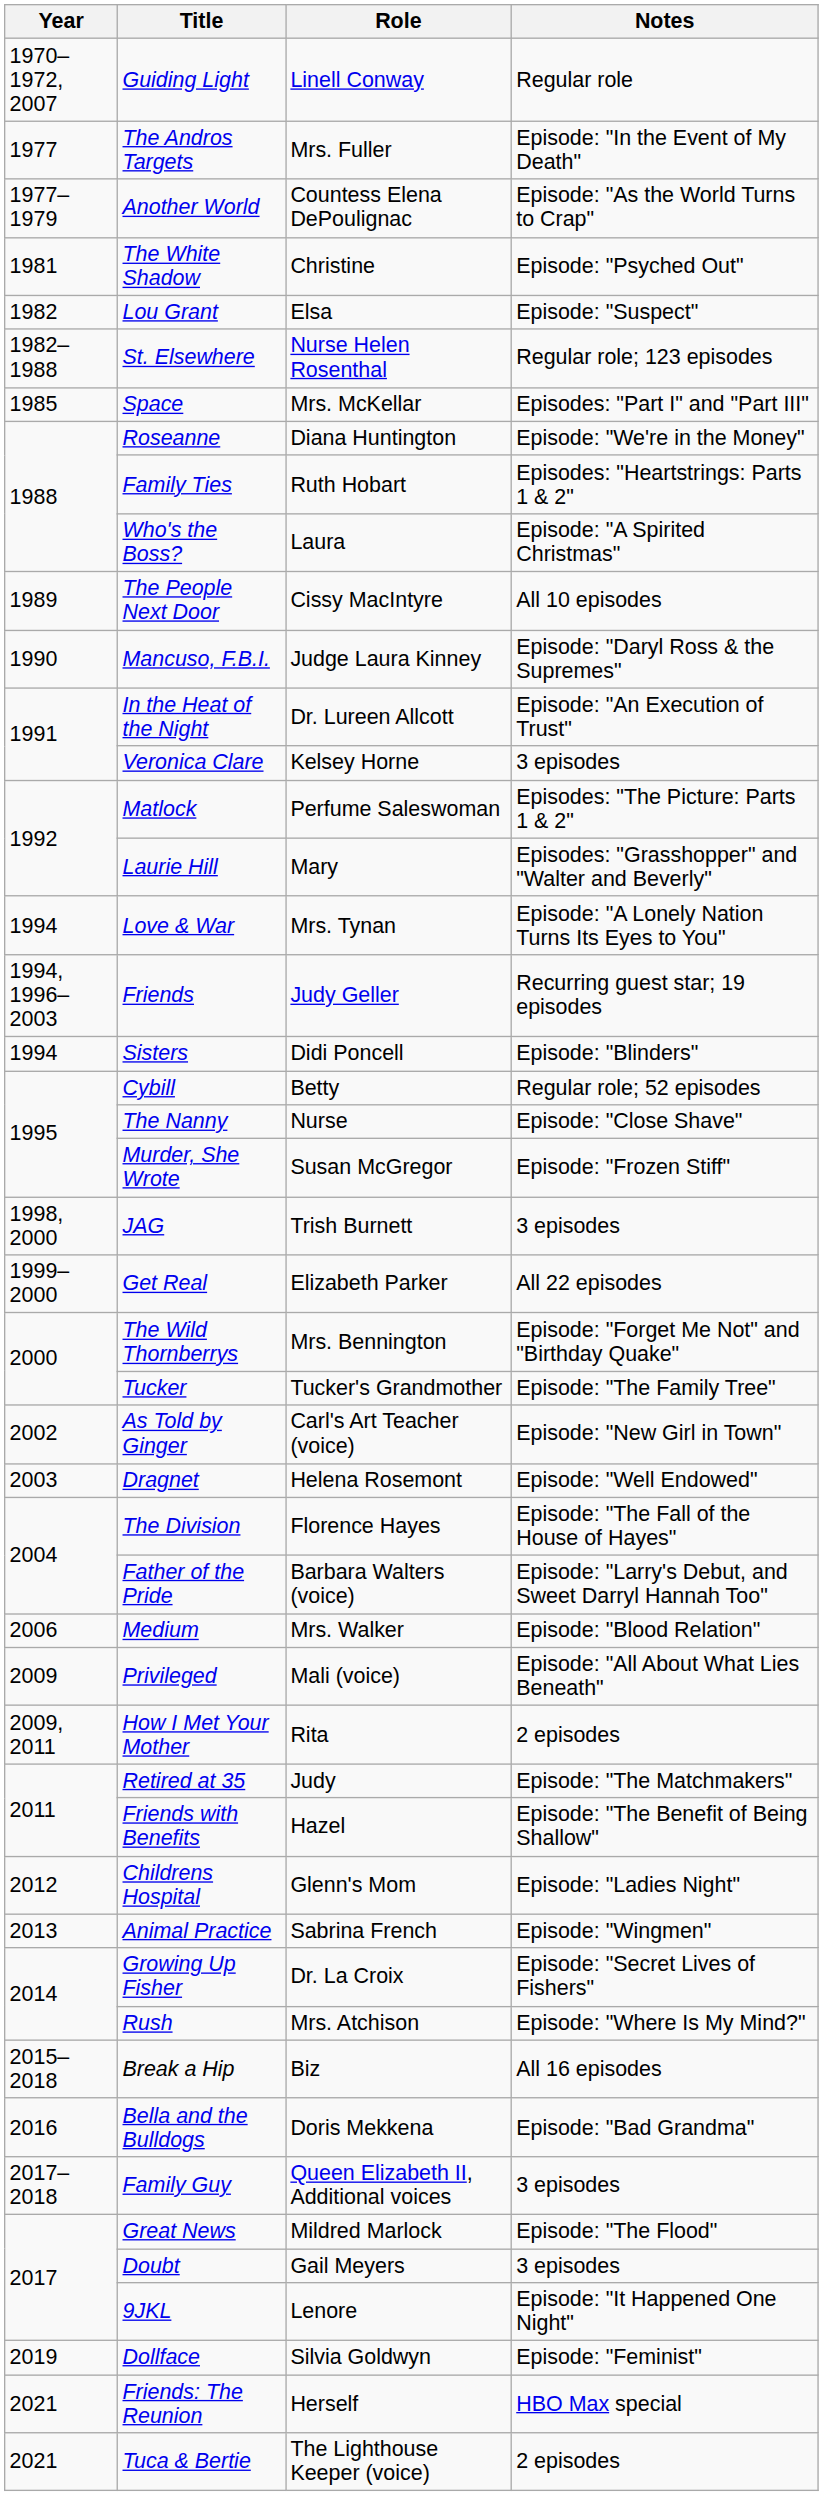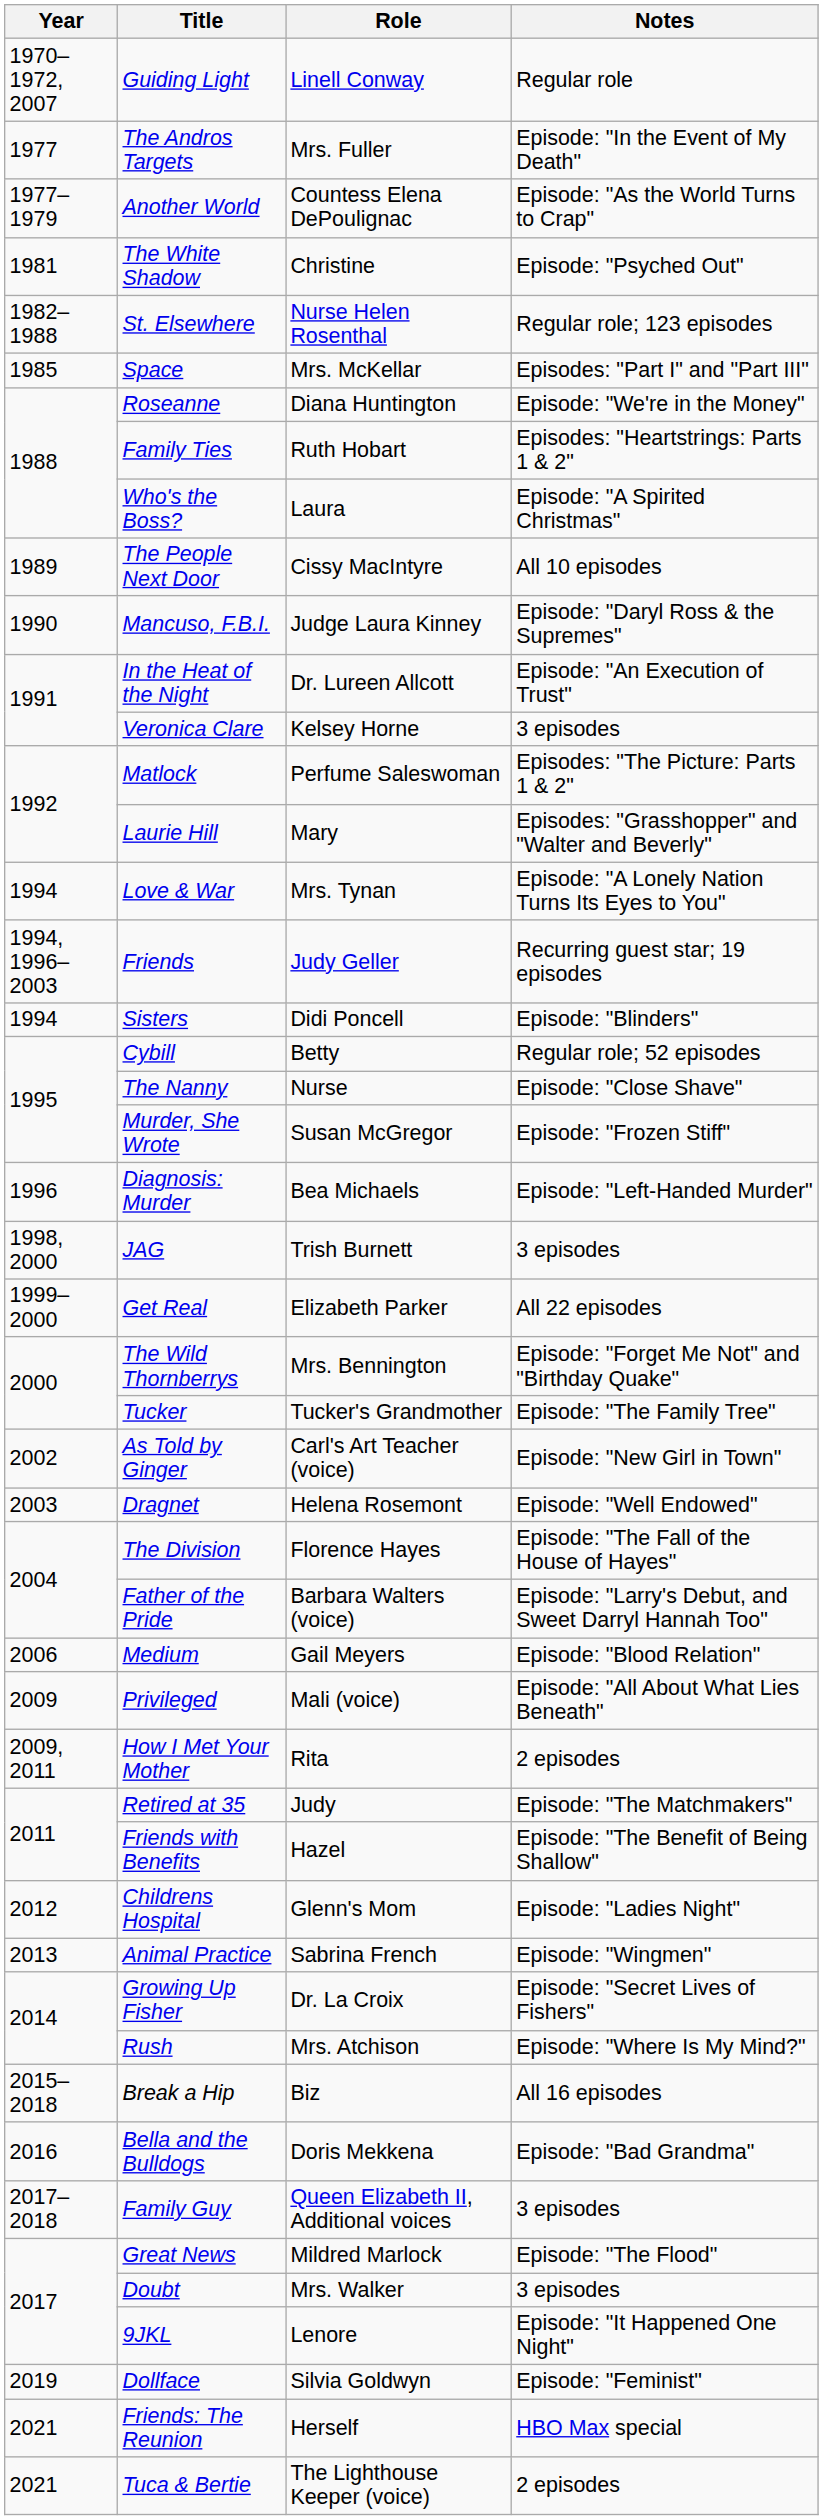- row: 1982 | Lou Grant | Elsa | Episode: "Suspect"
+ row: 1996 | Diagnosis: Murder | Bea Michaels | Episode: "Left-Handed Murder"
Medium | Role: Mrs. Walker -> Gail Meyers
Doubt | Role: Gail Meyers -> Mrs. Walker
